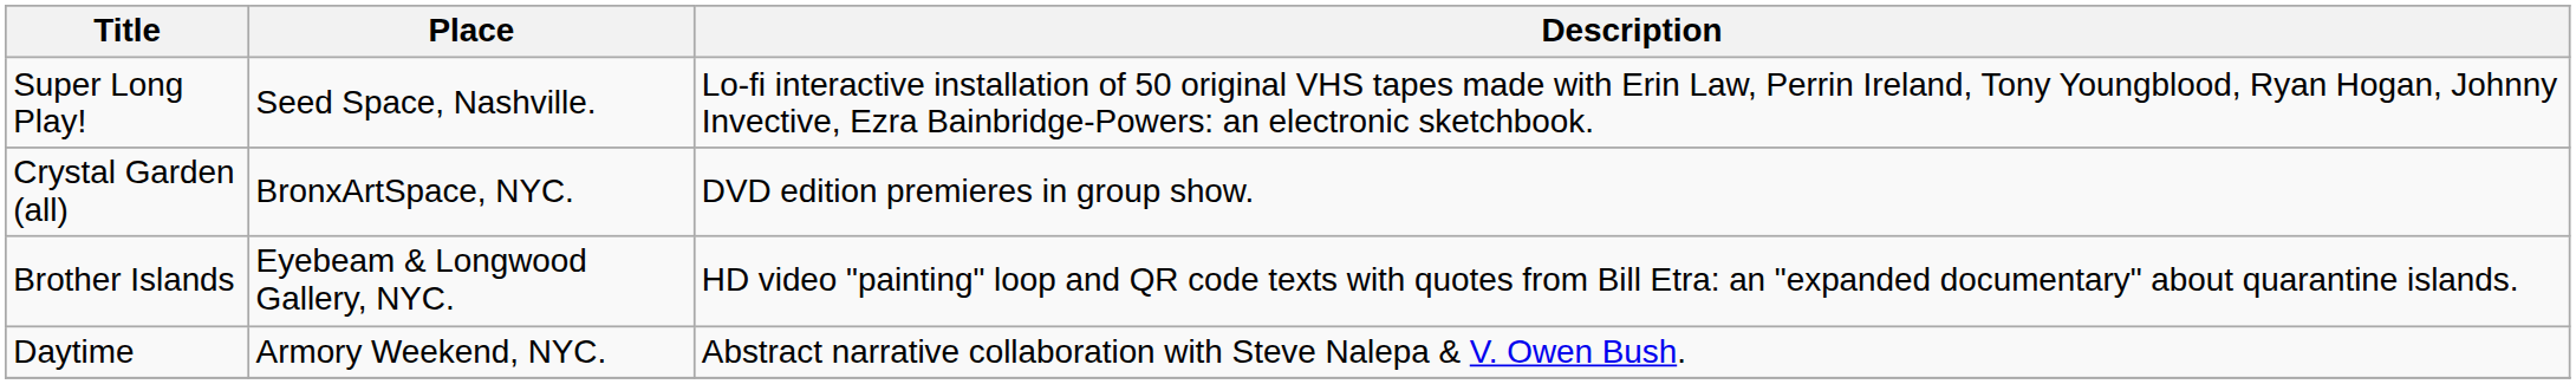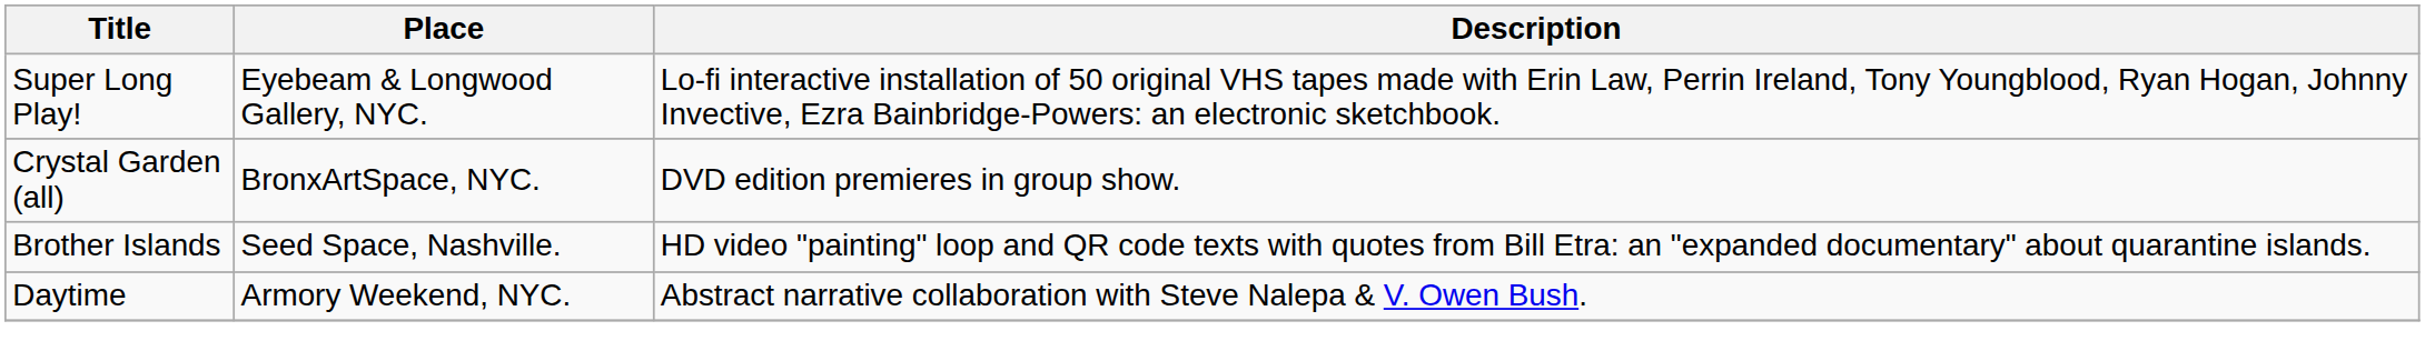Super Long Play! | Place: Seed Space, Nashville. -> Eyebeam & Longwood Gallery, NYC.
Brother Islands | Place: Eyebeam & Longwood Gallery, NYC. -> Seed Space, Nashville.
